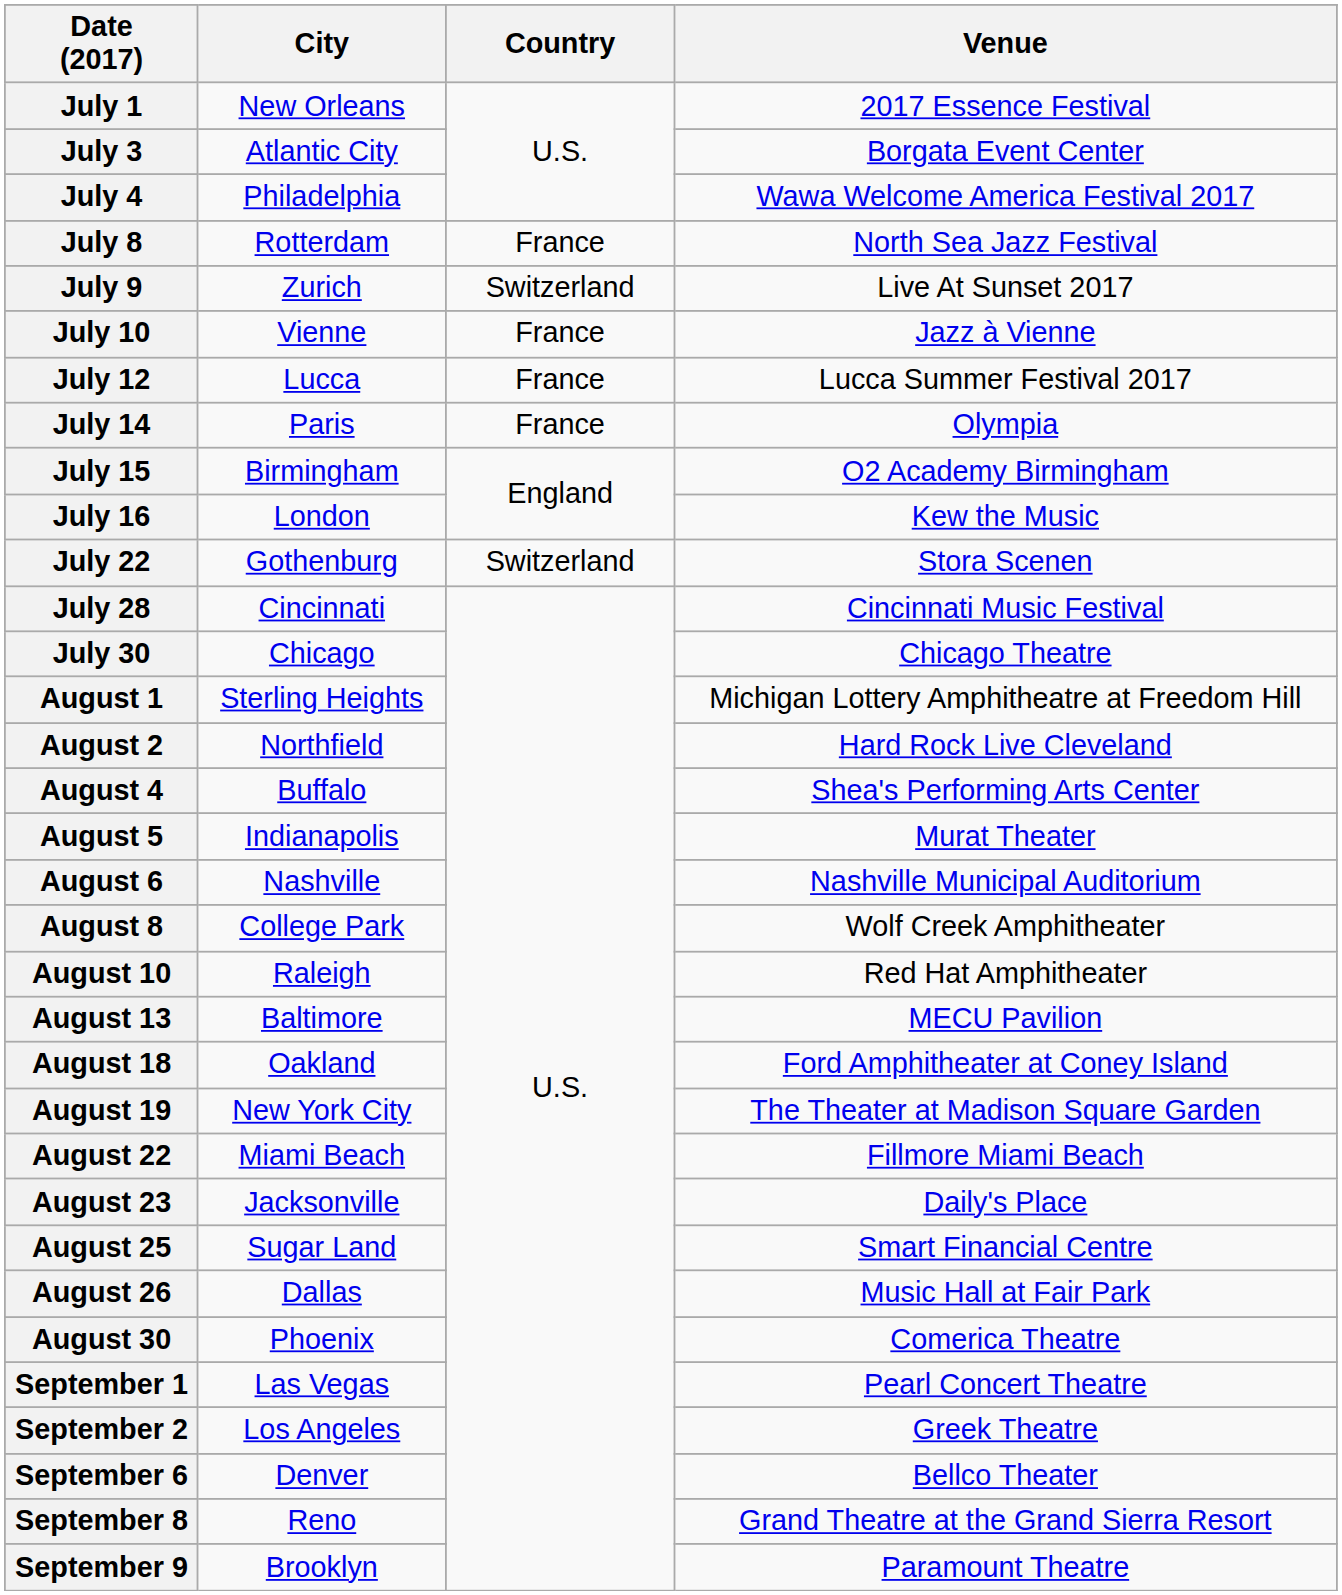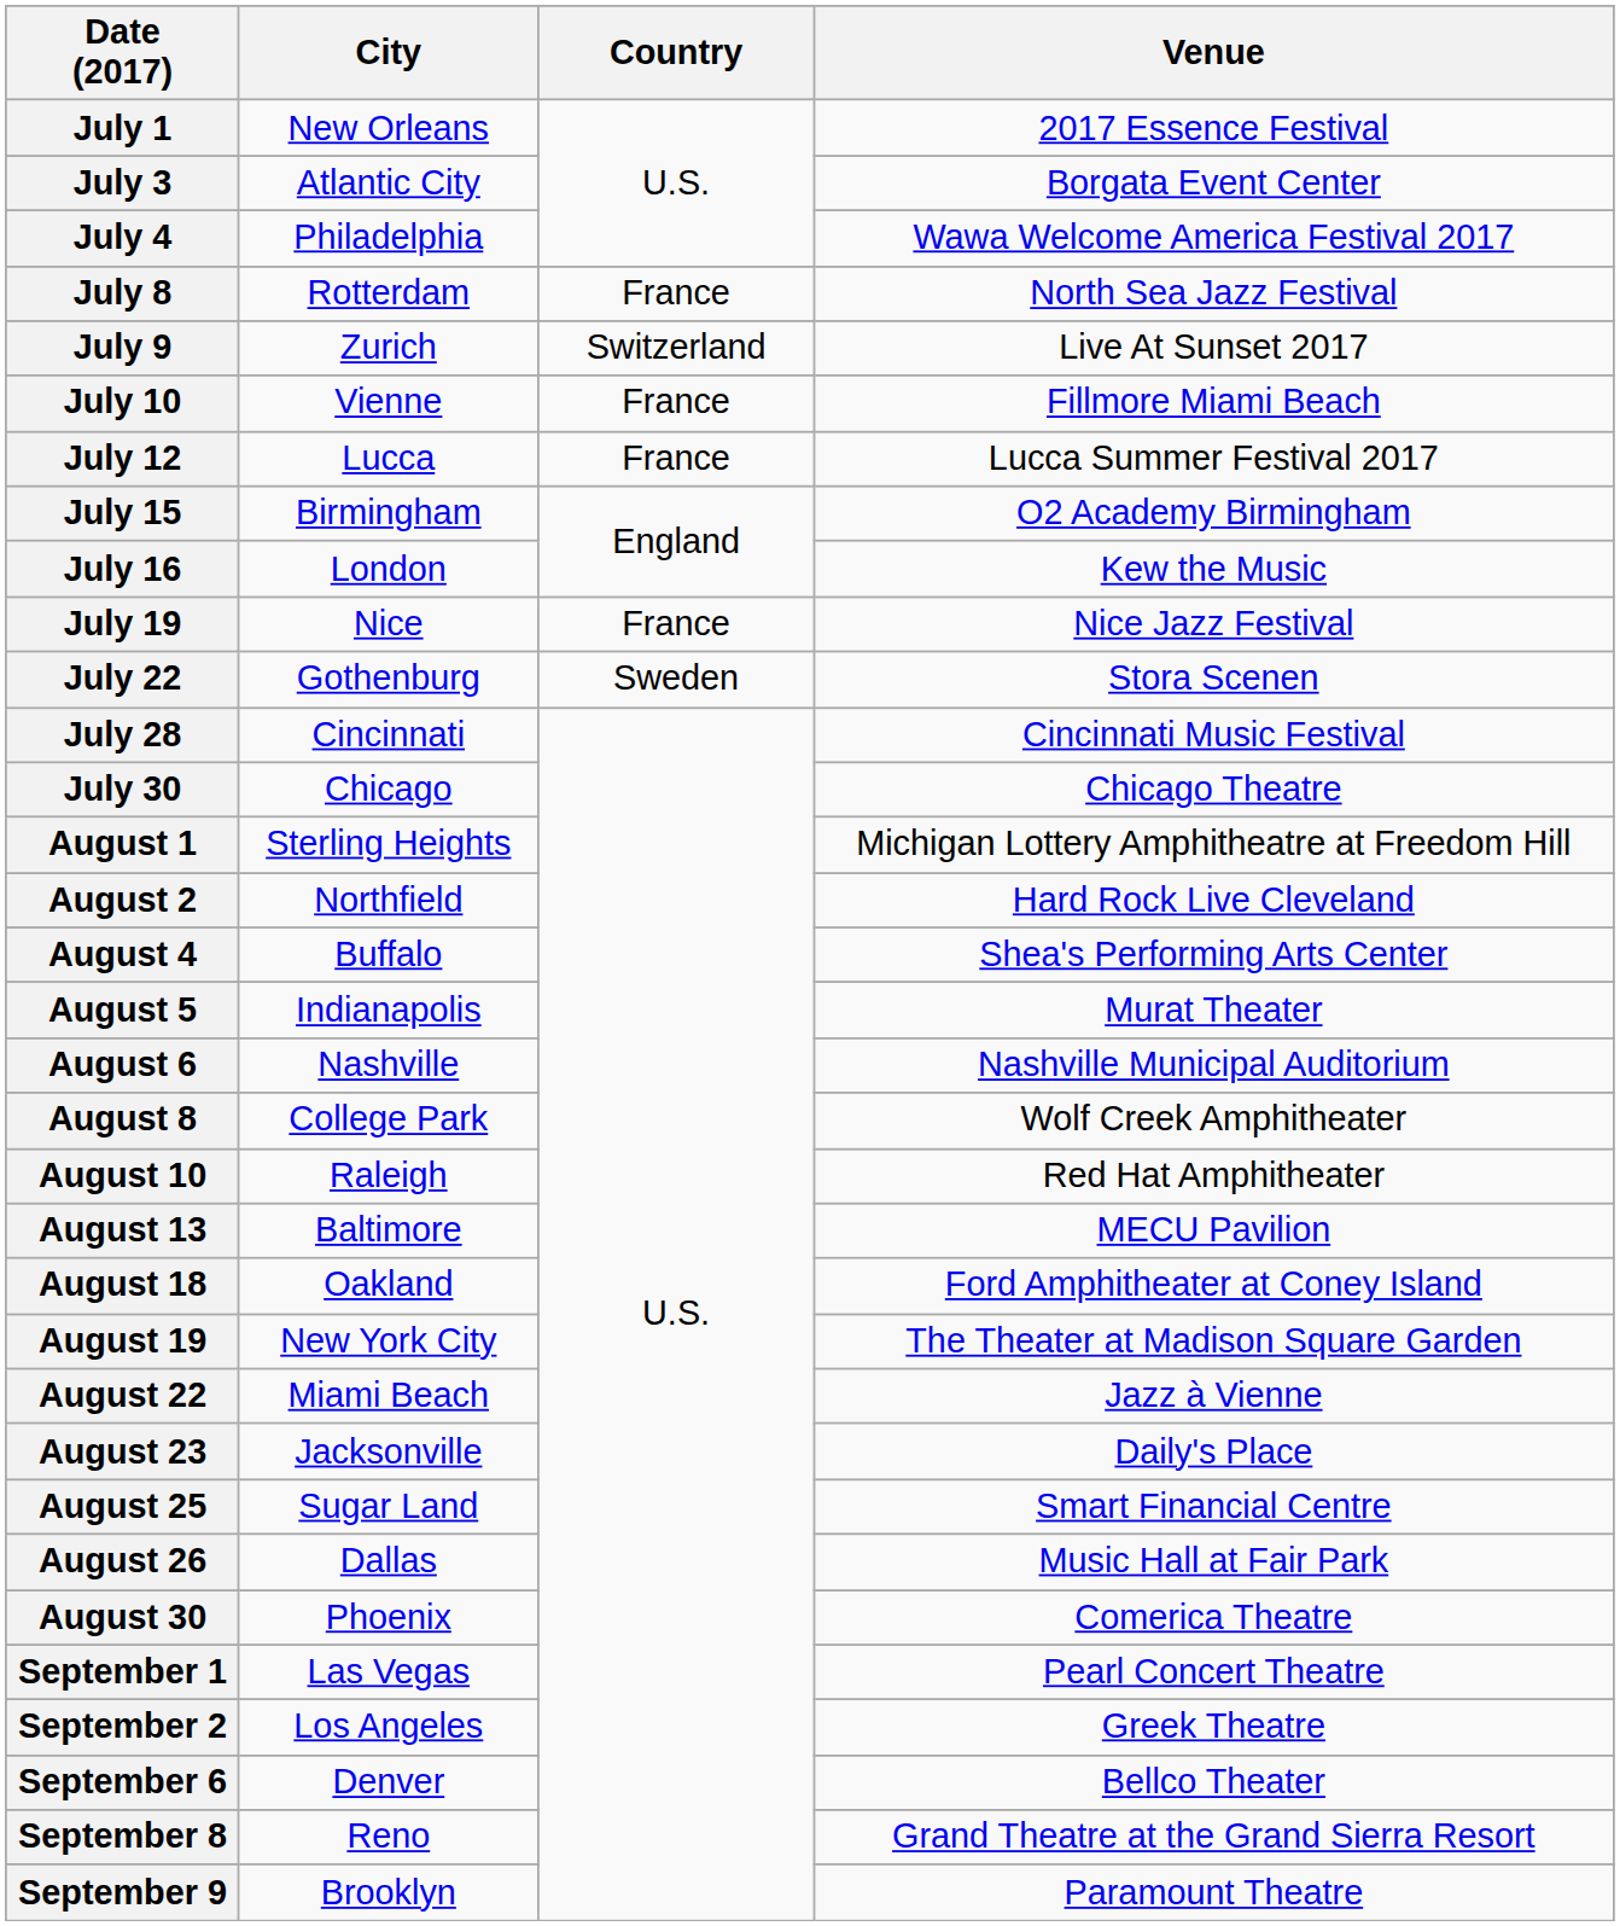July 10 | Venue: Jazz à Vienne -> Fillmore Miami Beach
- row: July 14 | Paris | France | Olympia
+ row: July 19 | Nice | France | Nice Jazz Festival
July 22 | Country: Switzerland -> Sweden
August 22 | Venue: Fillmore Miami Beach -> Jazz à Vienne
